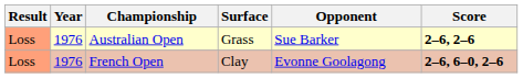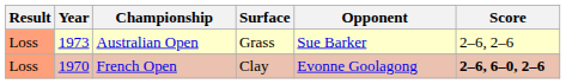Australian Open | Year: 1976 -> 1973
Australian Open | Score: bold -> normal
French Open | Year: 1976 -> 1970
